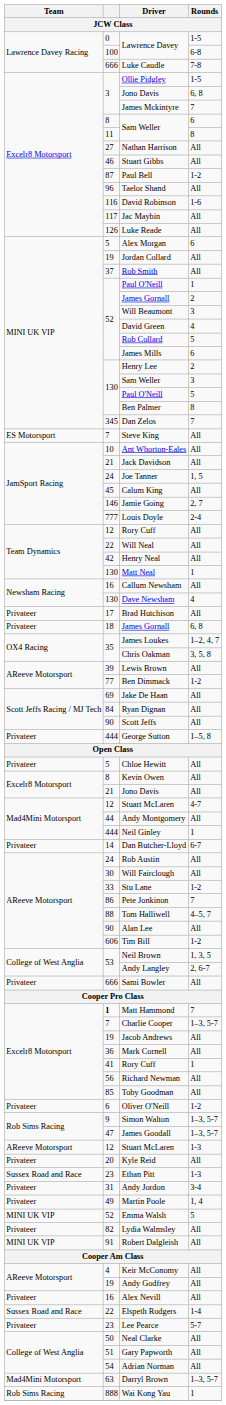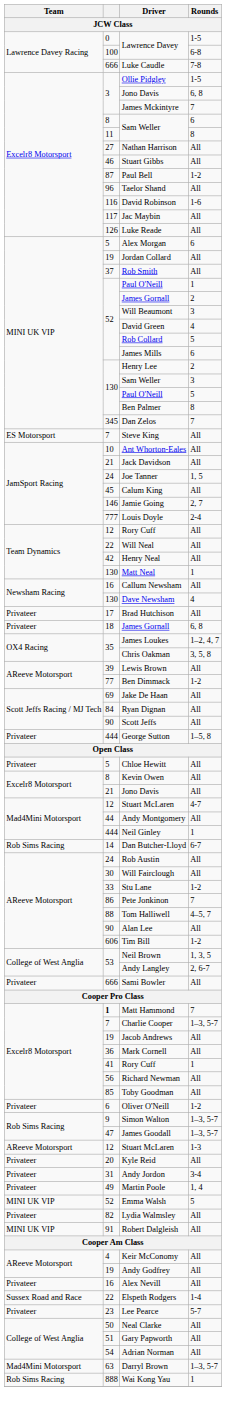Dan Butcher-Lloyd | Team: Privateer -> Rob Sims Racing
- row: Sussex Road and Race | 23 | Ethan Pitt | 1-3
